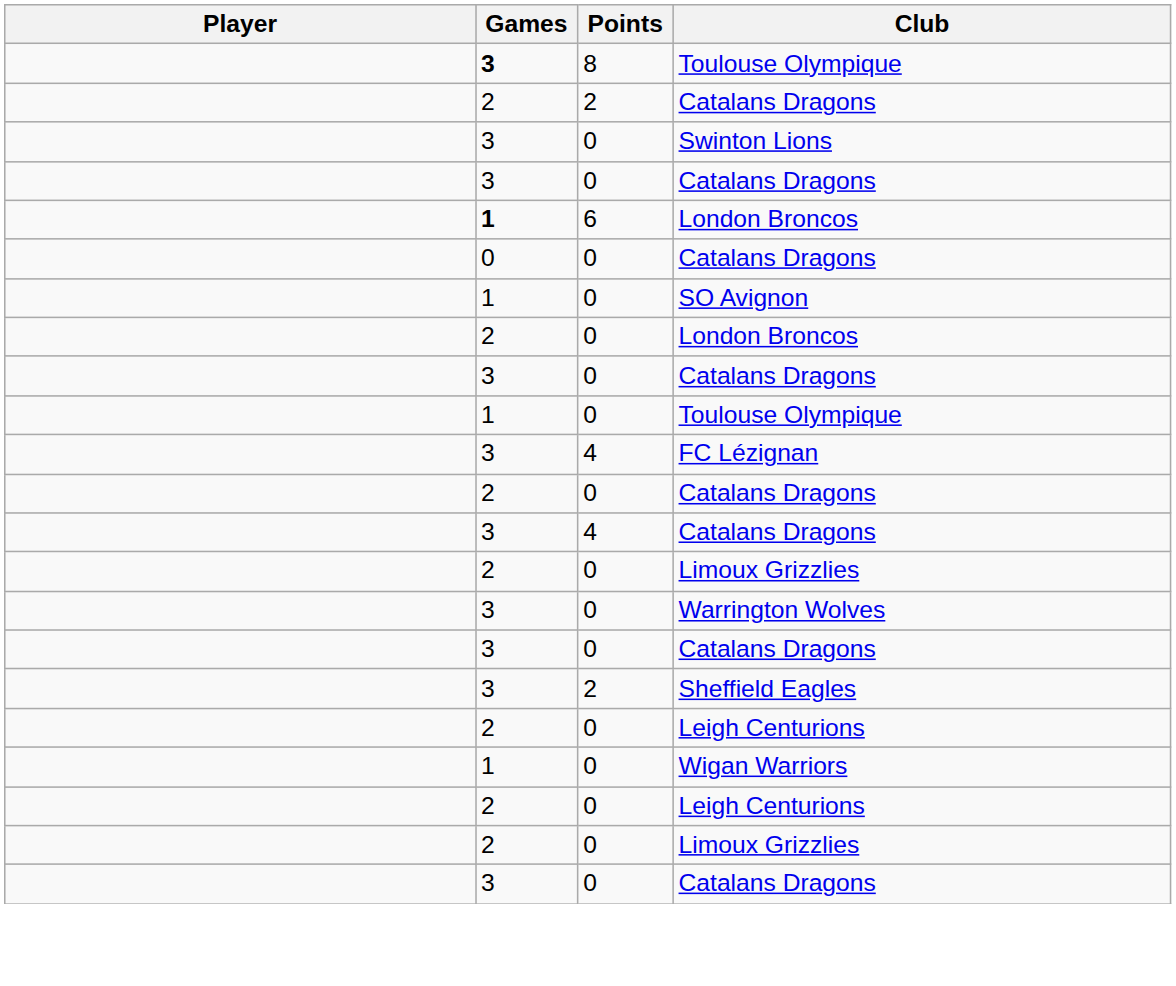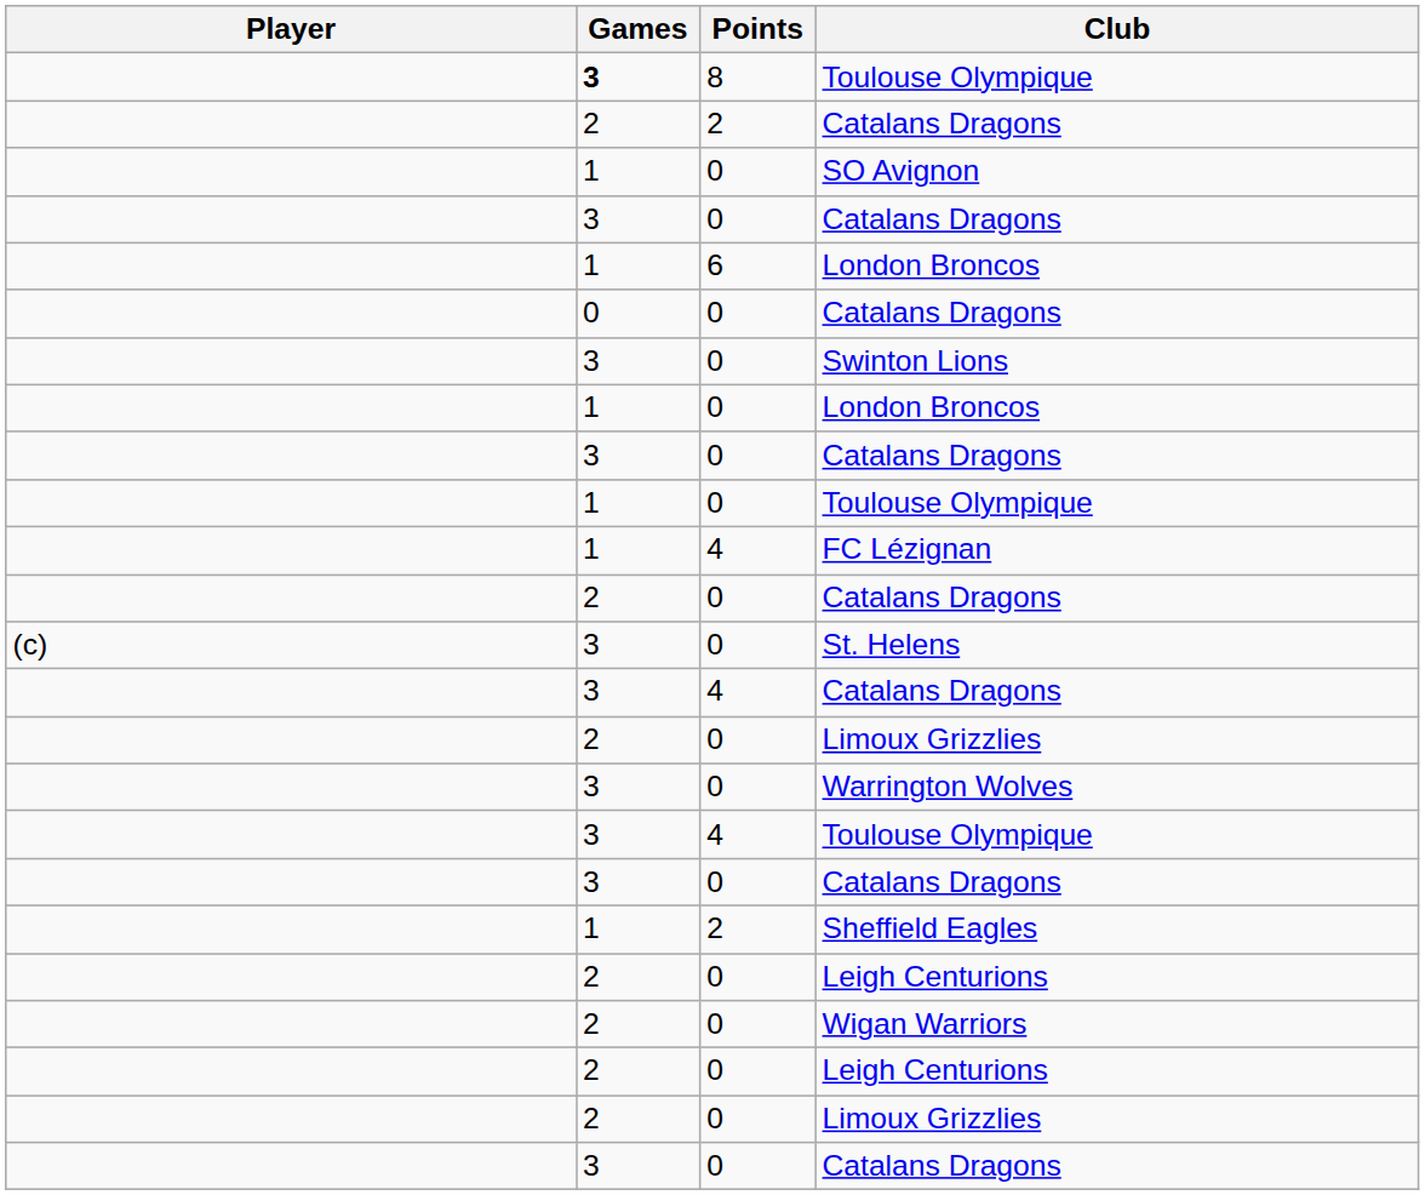rows swapped: SO Avignon <-> Swinton Lions
6 / London Broncos | Games: bold -> normal
0 / London Broncos | Games: 2 -> 1
FC Lézignan | Games: 3 -> 1
+ row: (c) | 3 | 0 | St. Helens
+ row: 3 | 4 | Toulouse Olympique
Sheffield Eagles | Games: 3 -> 1
Wigan Warriors | Games: 1 -> 2
